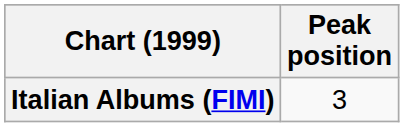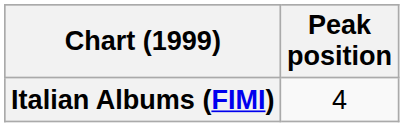Italian Albums (FIMI) | Peak position: 3 -> 4
